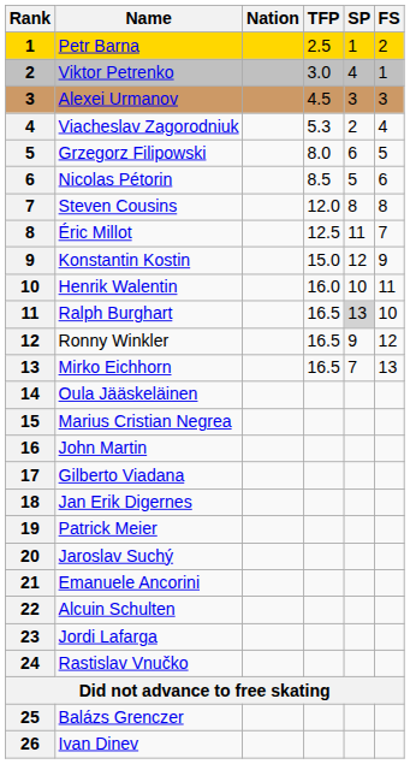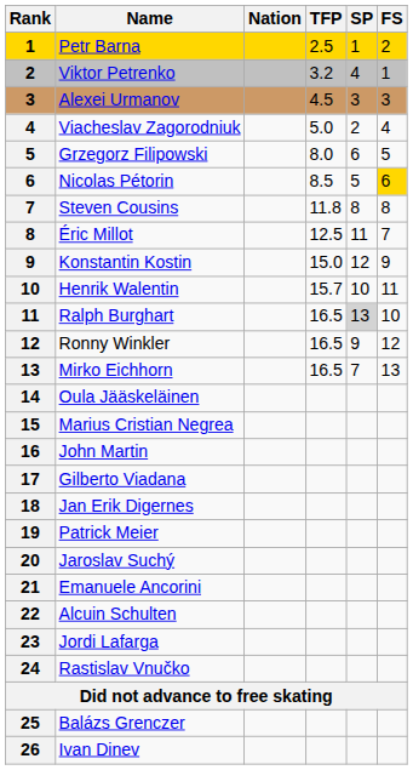Viktor Petrenko | TFP: 3.0 -> 3.2
Viacheslav Zagorodniuk | TFP: 5.3 -> 5.0
Nicolas Pétorin | FS: no background -> gold background
Steven Cousins | TFP: 12.0 -> 11.8
Henrik Walentin | TFP: 16.0 -> 15.7
